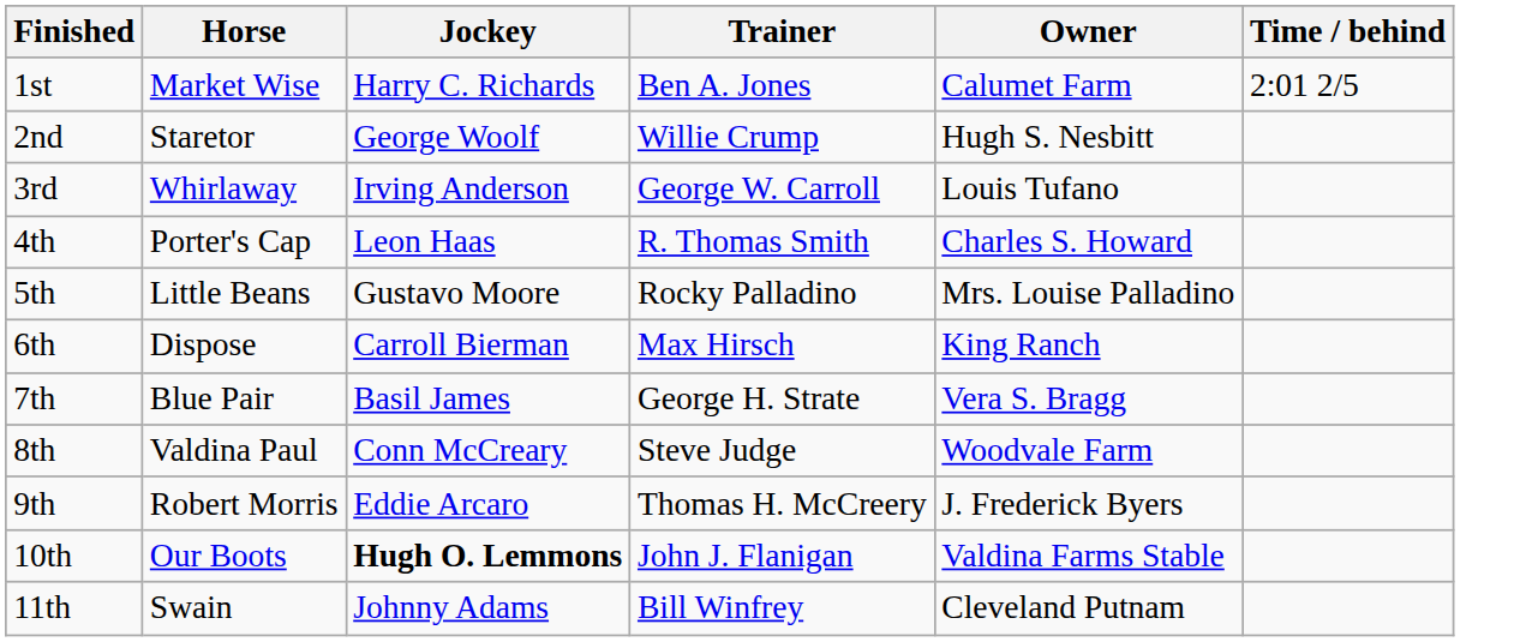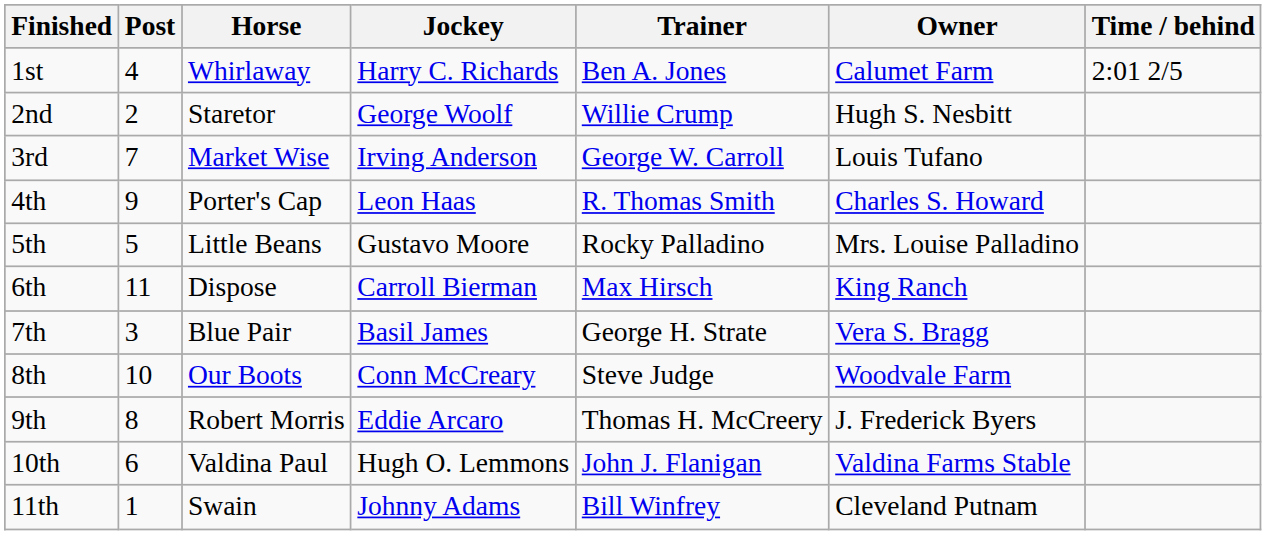+ column: Post | 4 | 2 | 7 | 9 | 5 | 11 | 3 | 10 | 8 | 6 | 1
1st | Horse: Market Wise -> Whirlaway
3rd | Horse: Whirlaway -> Market Wise
8th | Horse: Valdina Paul -> Our Boots
10th | Horse: Our Boots -> Valdina Paul
10th | Jockey: bold -> normal
